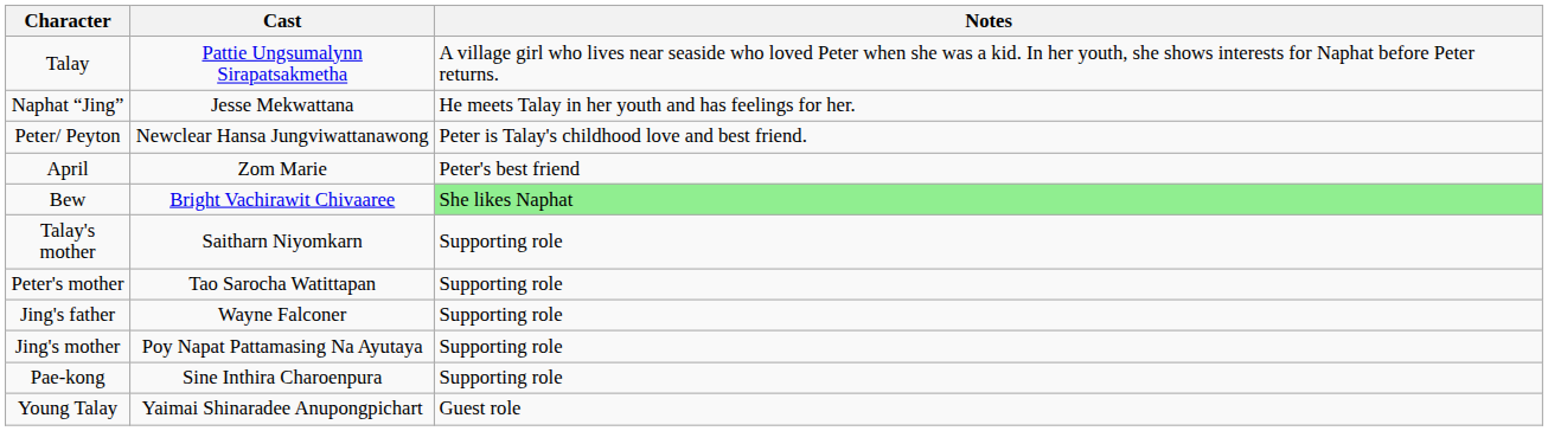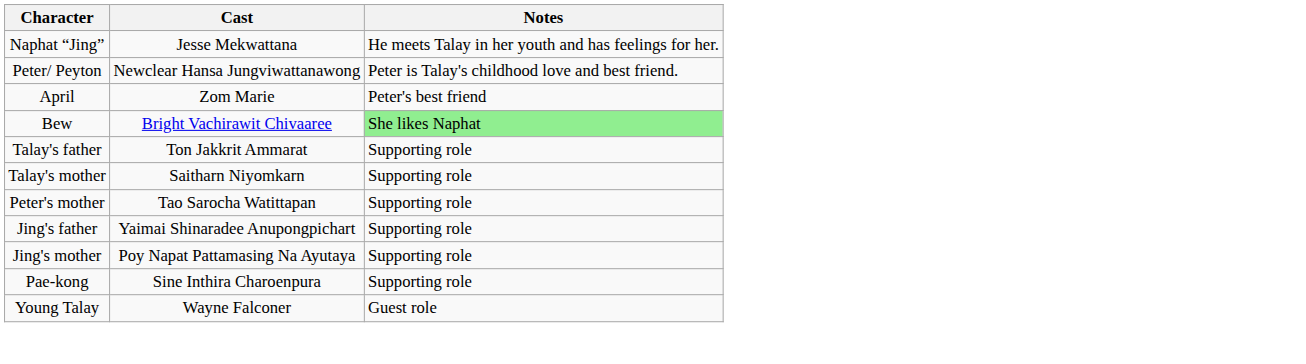- row: Talay | Pattie Ungsumalynn Sirapatsakmetha | A village girl who lives near seaside who loved Peter when she was a kid. In her youth, she shows interests for Naphat before Peter returns.
+ row: Talay's father | Ton Jakkrit Ammarat | Supporting role
Jing's father | Cast: Wayne Falconer -> Yaimai Shinaradee Anupongpichart
Young Talay | Cast: Yaimai Shinaradee Anupongpichart -> Wayne Falconer
